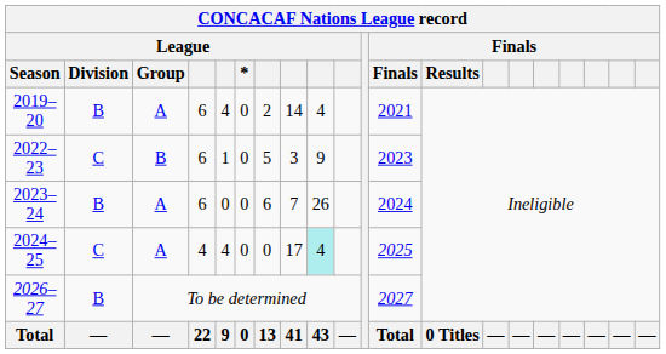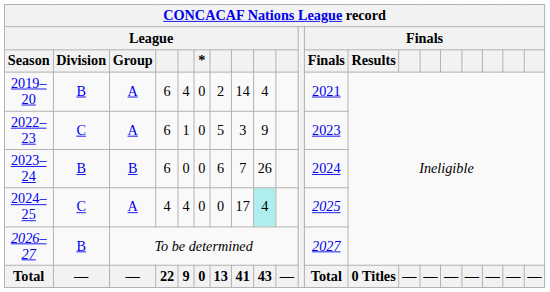2022–23 | League / Group: B -> A
2023–24 | League / Group: A -> B
